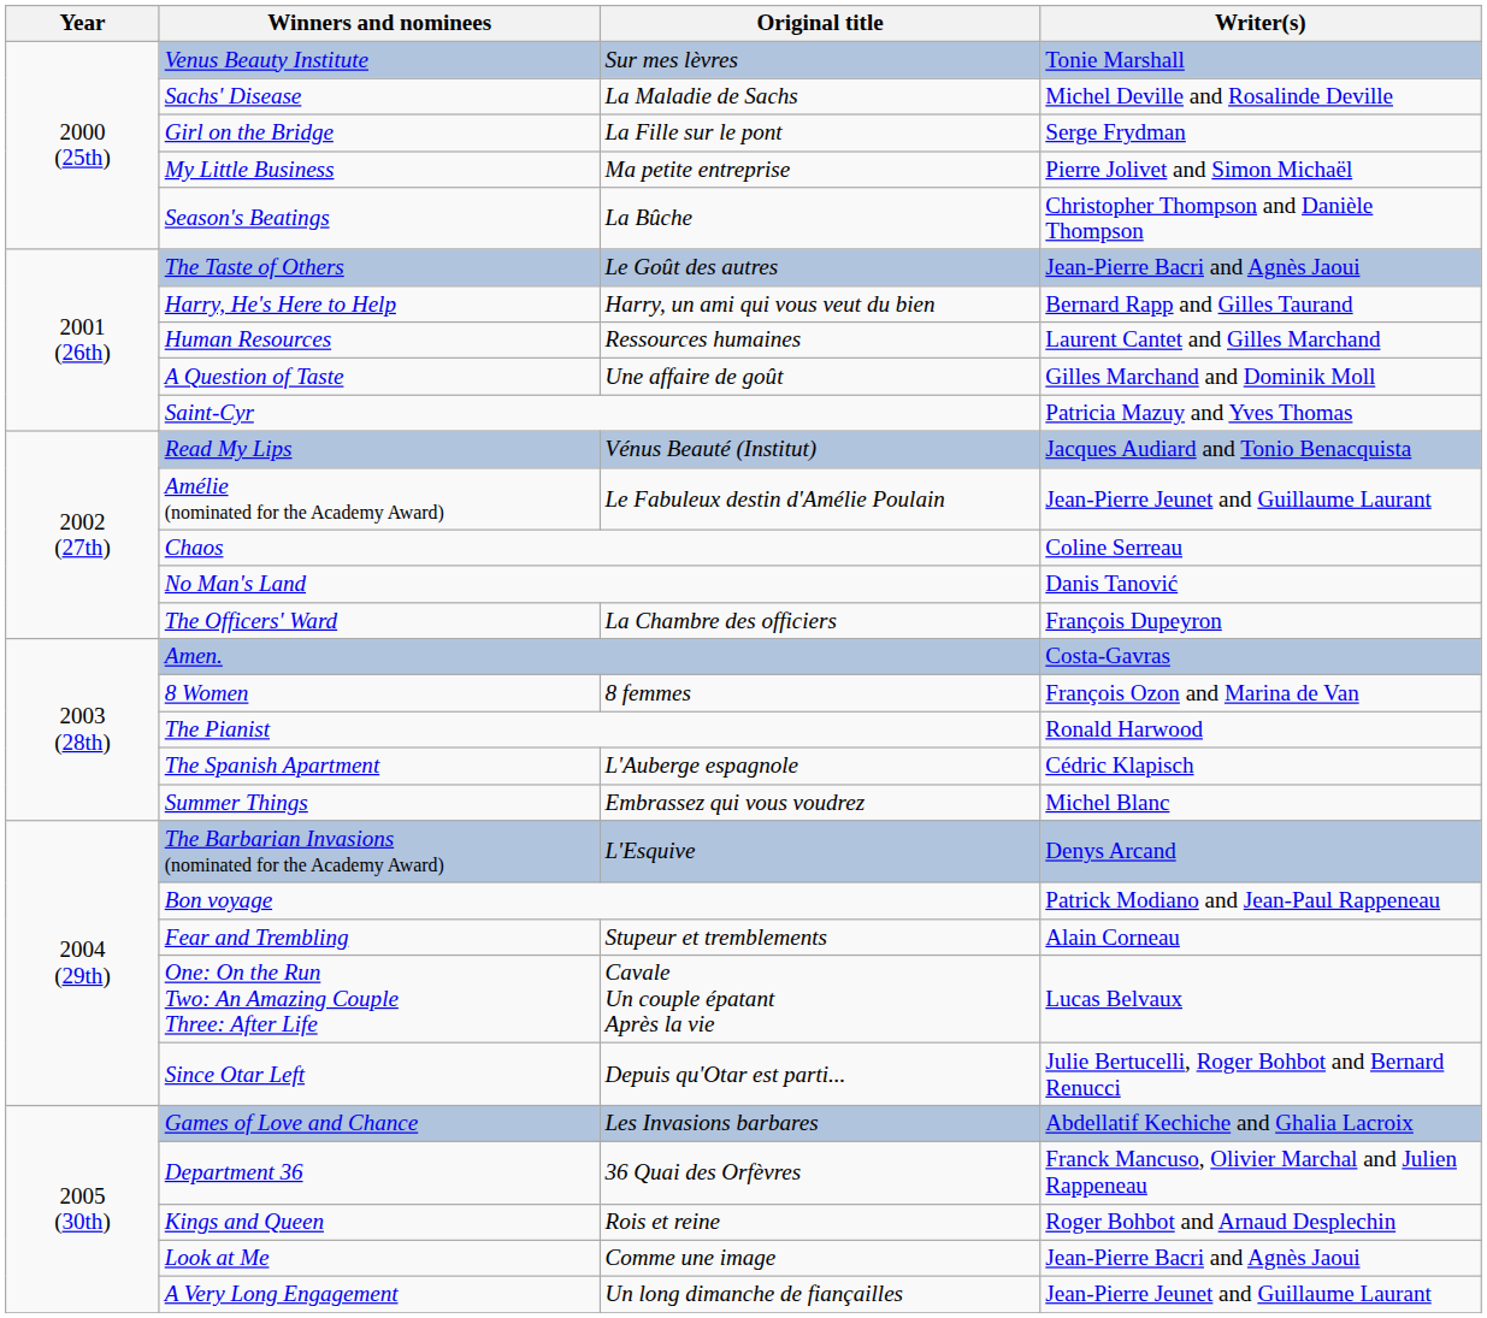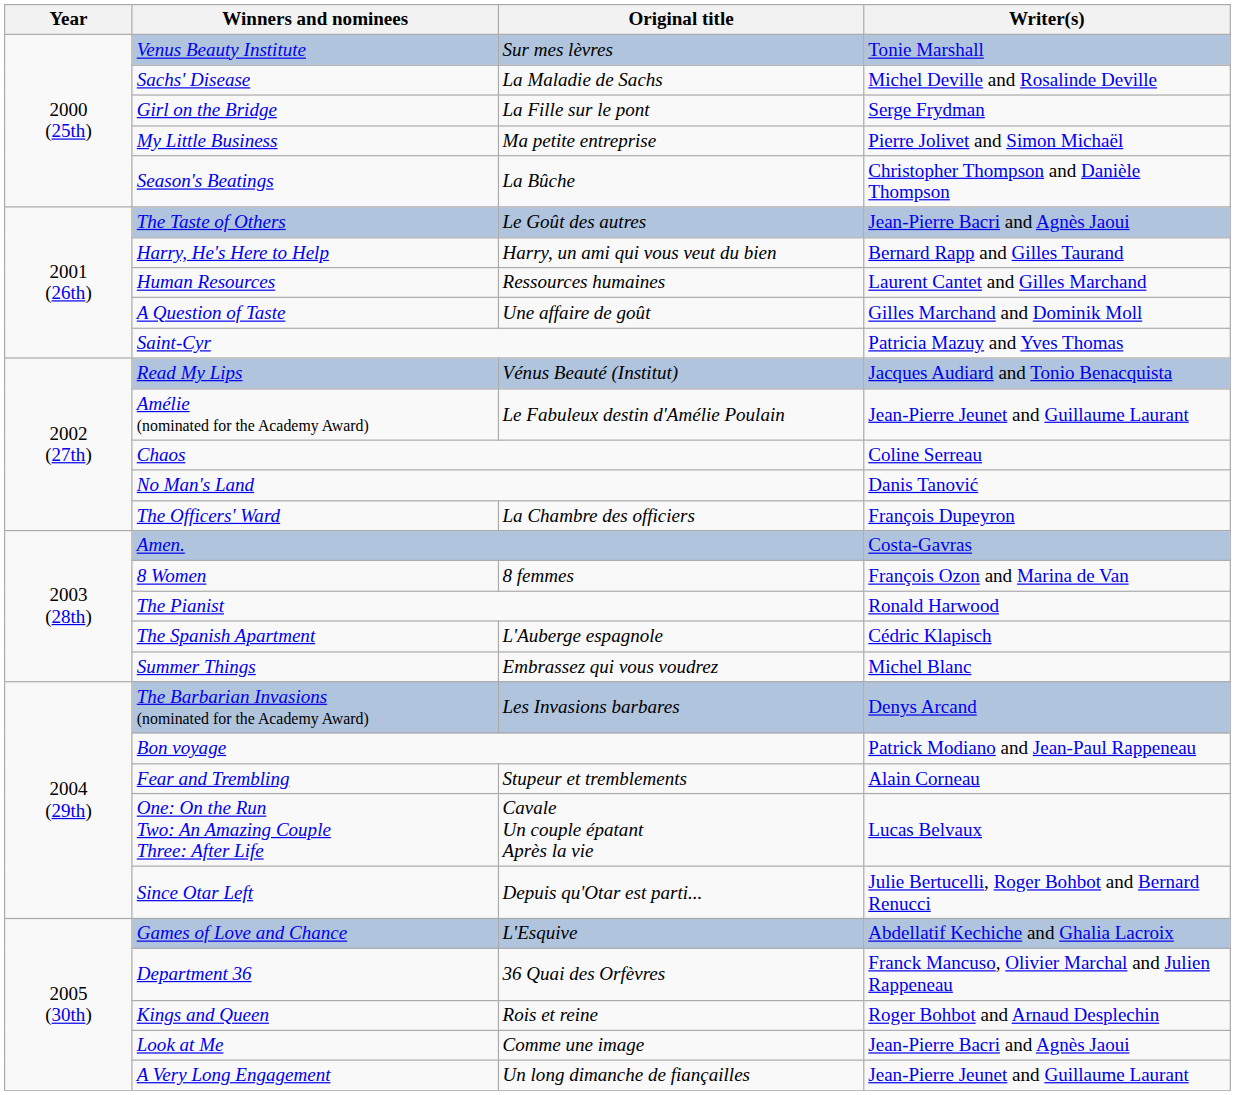The Barbarian Invasions (nominated for the Academy Award) | Original title: L'Esquive -> Les Invasions barbares
Games of Love and Chance | Original title: Les Invasions barbares -> L'Esquive
